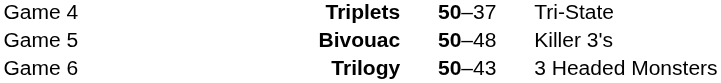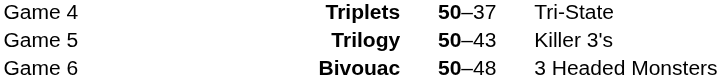Game 5 | column 2: Bivouac -> Trilogy
Game 5 | column 3: 50–48 -> 50–43
Game 6 | column 2: Trilogy -> Bivouac
Game 6 | column 3: 50–43 -> 50–48
